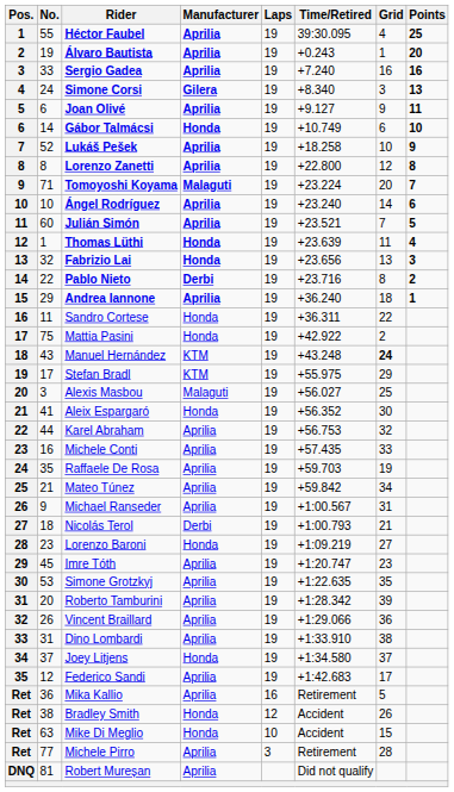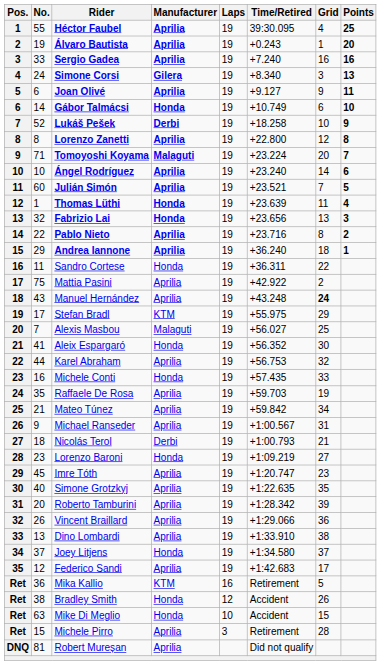Lukáš Pešek | Manufacturer: Aprilia -> Derbi
Pablo Nieto | Manufacturer: Derbi -> Aprilia
Mattia Pasini | Manufacturer: Honda -> Aprilia
Manuel Hernández | Manufacturer: KTM -> Aprilia
Alexis Masbou | No.: 3 -> 7
Michele Conti | Manufacturer: Aprilia -> Honda
Simone Grotzkyj | No.: 53 -> 40
Dino Lombardi | No.: 31 -> 13
Mika Kallio | Manufacturer: Aprilia -> KTM
Michele Pirro | No.: 77 -> 15
